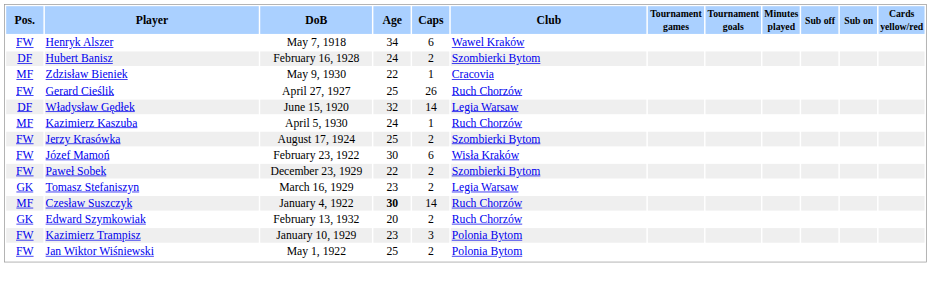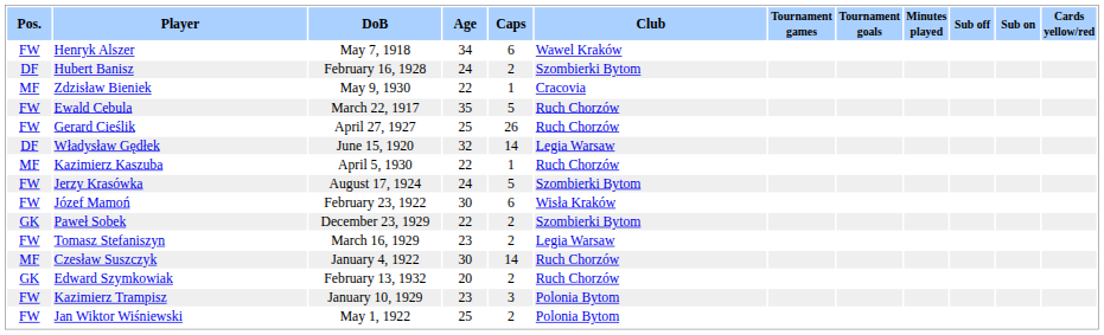+ row: FW | Ewald Cebula | March 22, 1917 | 35 | 5 | Ruch Chorzów
Kazimierz Kaszuba | Age: 24 -> 22
Jerzy Krasówka | Age: 25 -> 24
Jerzy Krasówka | Caps: 2 -> 5
Paweł Sobek | Pos.: FW -> GK
Tomasz Stefaniszyn | Pos.: GK -> FW
Czesław Suszczyk | Age: bold -> normal
